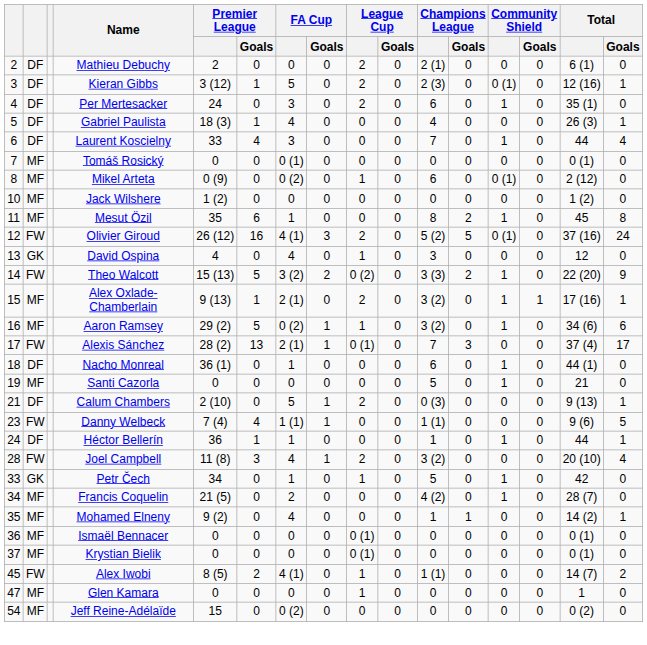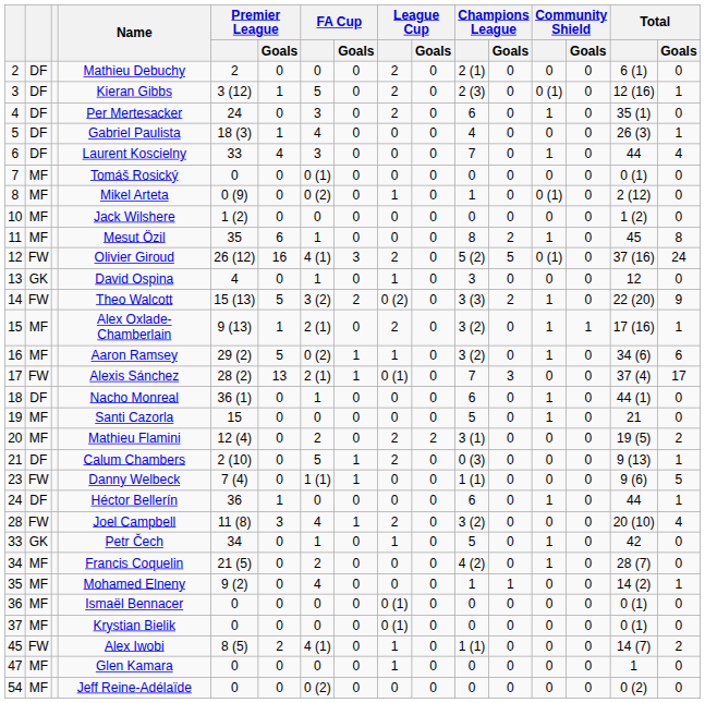Mikel Arteta | Champions League: 6 -> 1
David Ospina | FA Cup: 4 -> 1
Santi Cazorla | Premier League: 0 -> 15
+ row: 20 | MF | Mathieu Flamini | 12 (4) | 0 | 2 | 0 | 2 | 2 | 3 (1) | 0 | 0 | 0 | 19 (5) | 2
Danny Welbeck | Premier League / Goals: 4 -> 0
Héctor Bellerín | FA Cup: 1 -> 0
Héctor Bellerín | Champions League: 1 -> 6
Jeff Reine-Adélaïde | Premier League: 15 -> 0
